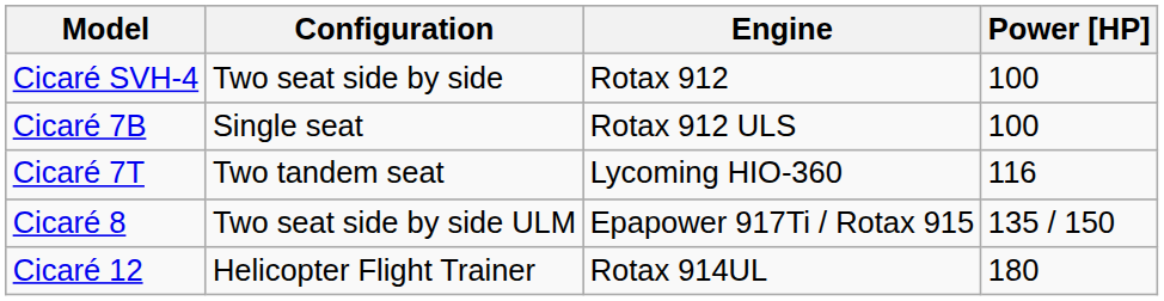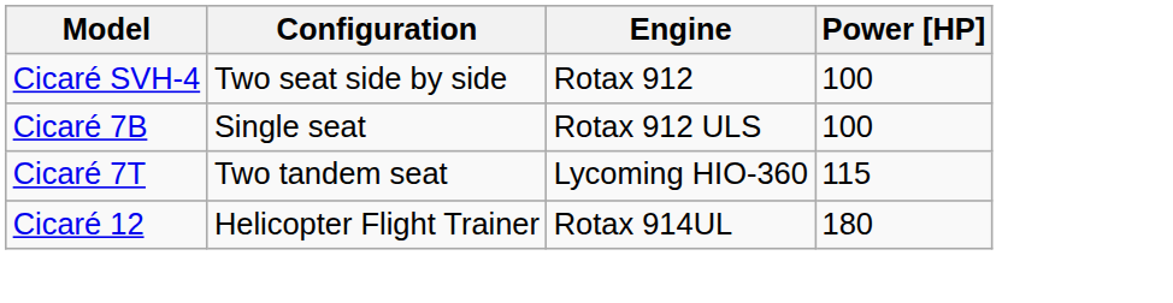Cicaré 7T | Power [HP]: 116 -> 115
- row: Cicaré 8 | Two seat side by side ULM | Epapower 917Ti / Rotax 915 | 135 / 150
